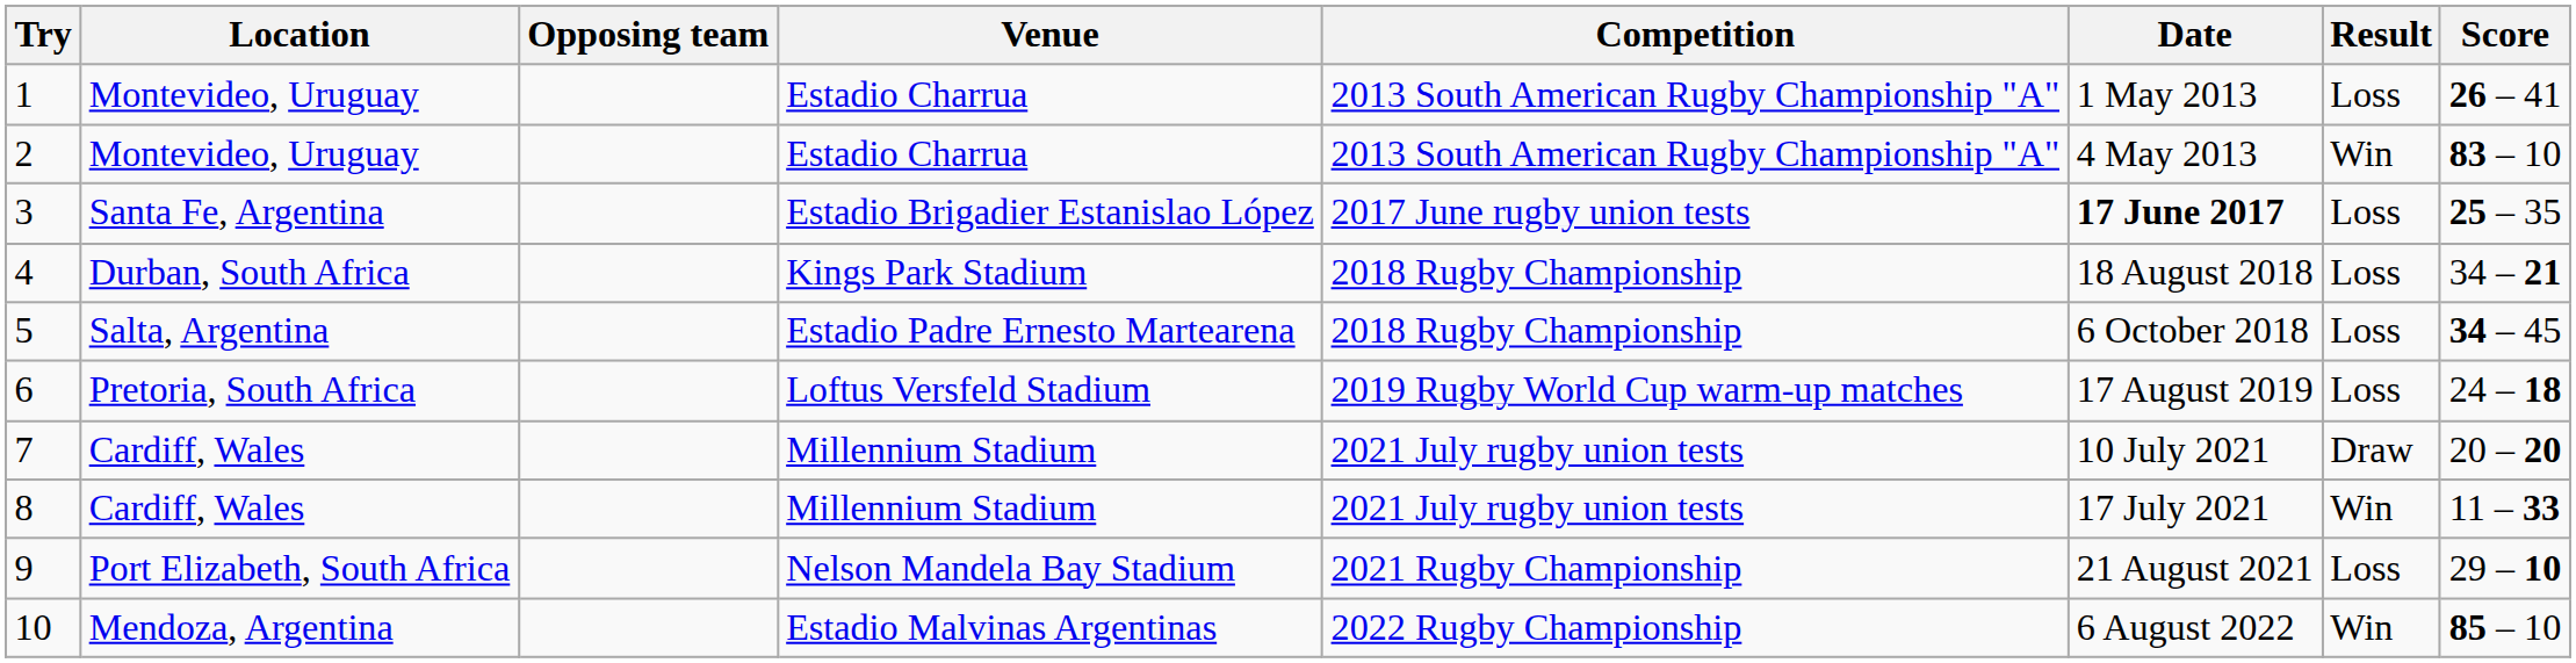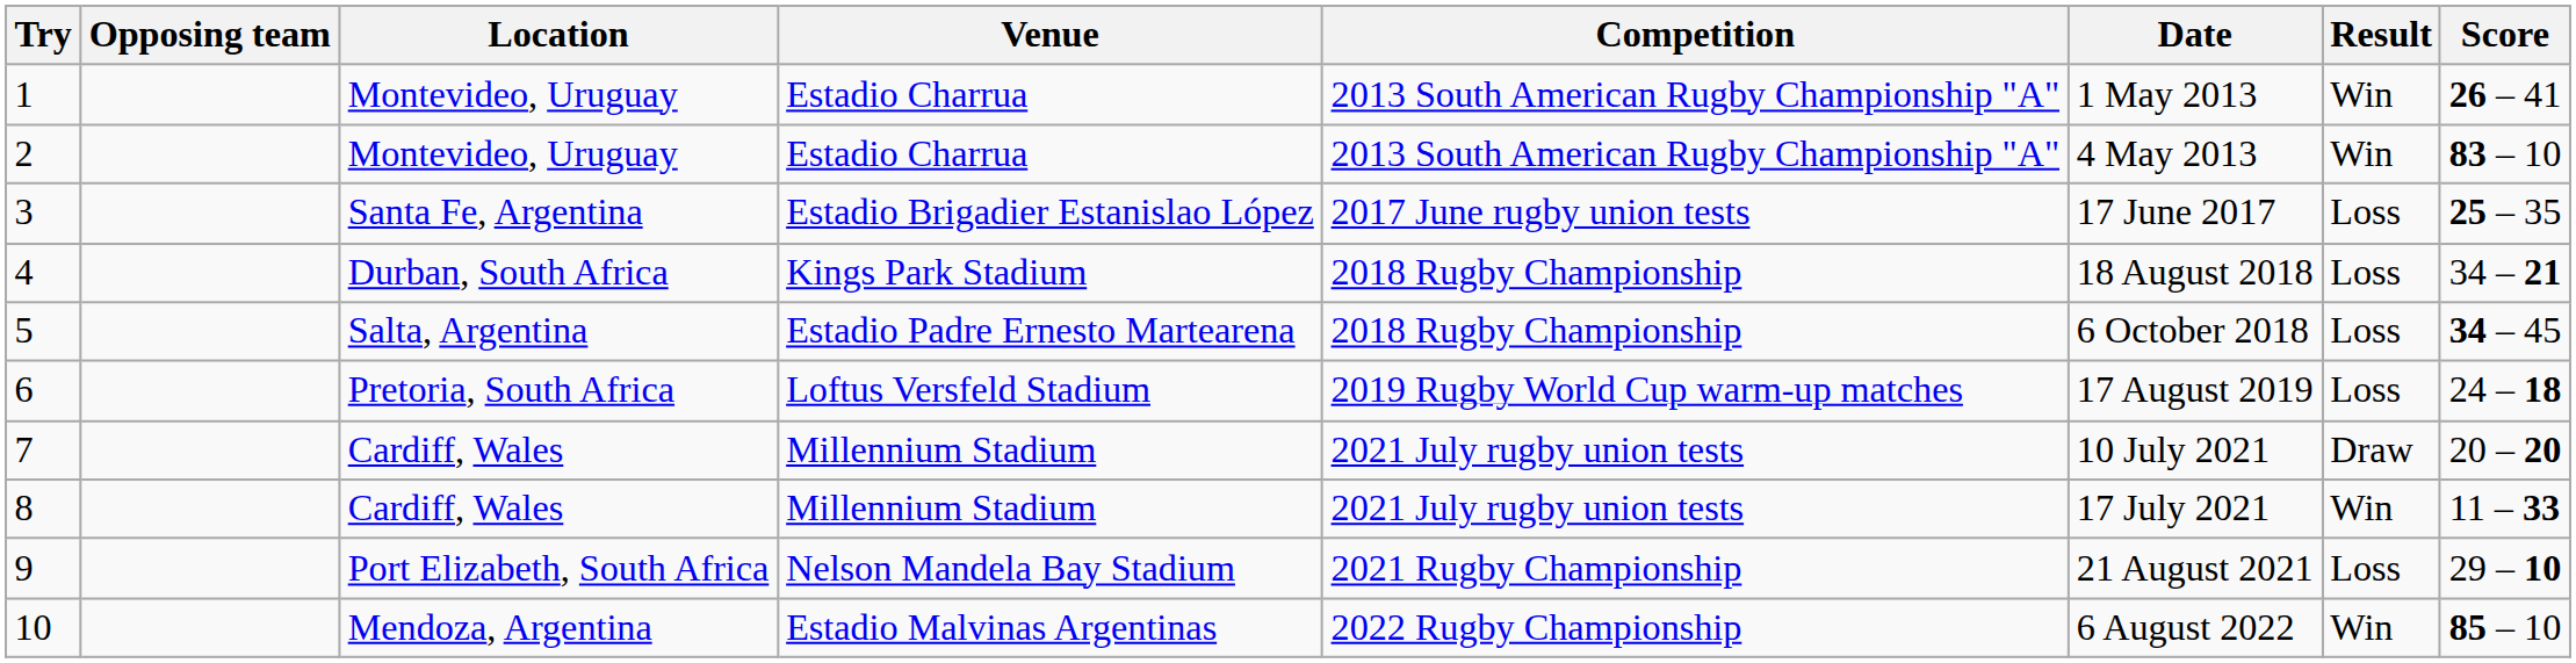columns swapped: Opposing team <-> Location
1 | Result: Loss -> Win
3 | Date: bold -> normal
